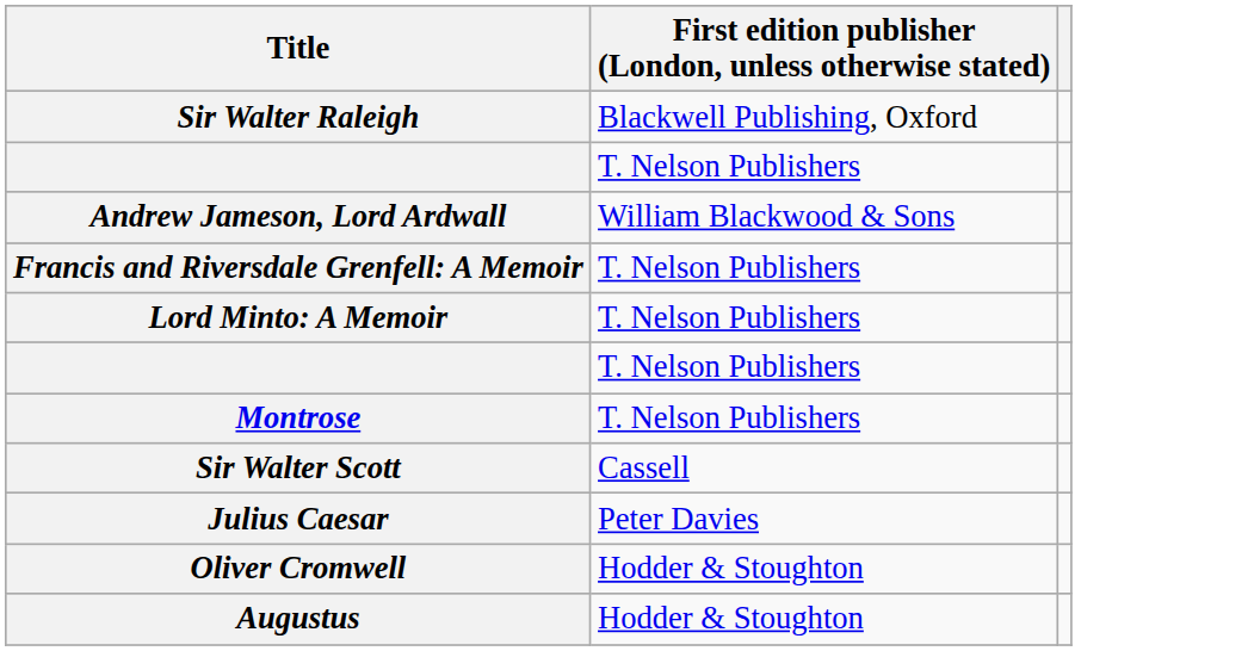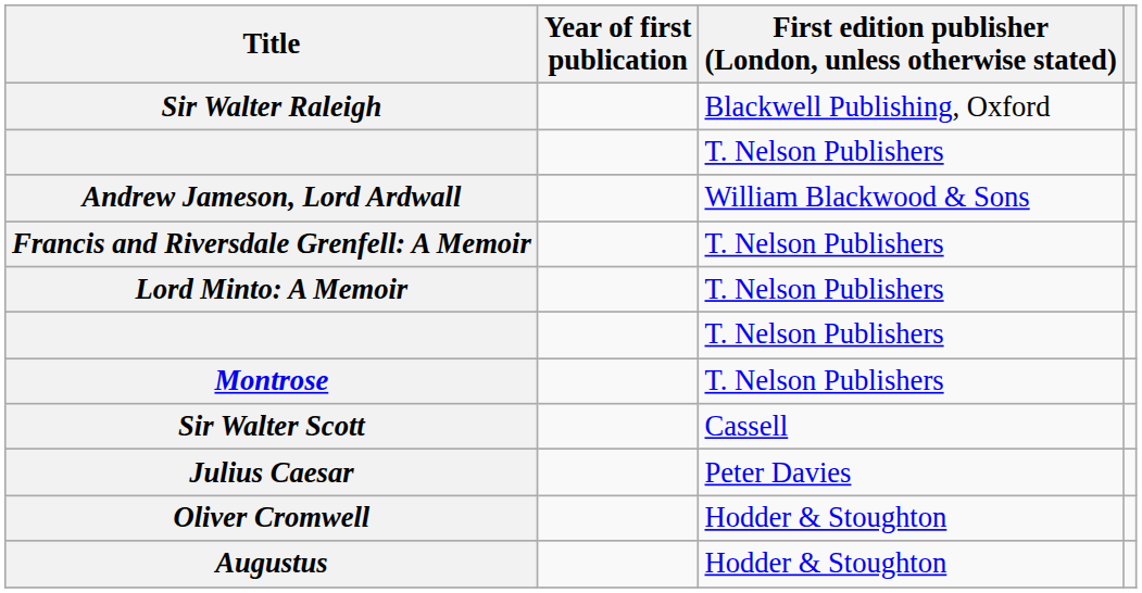+ column: Year of first publication
